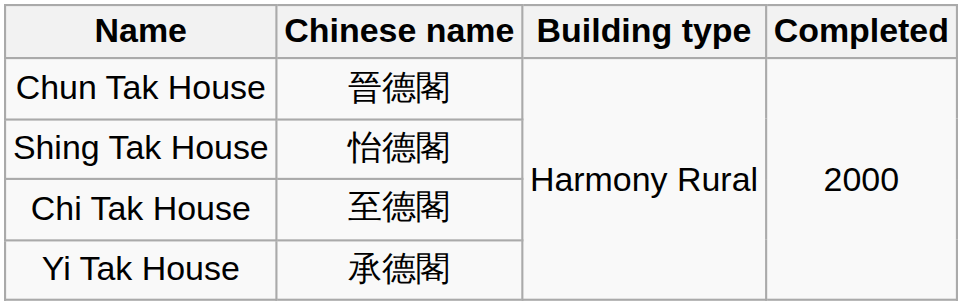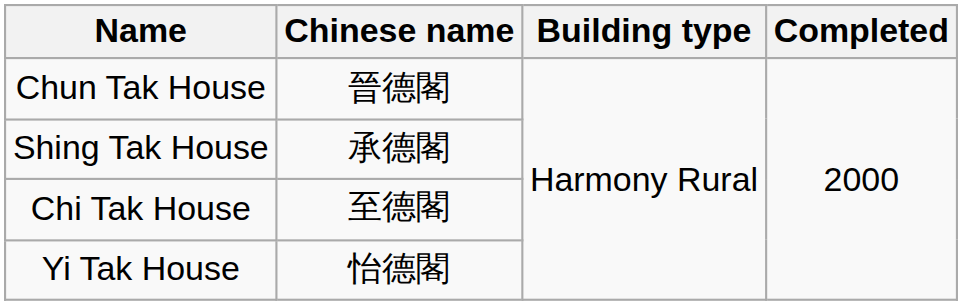Shing Tak House | Chinese name: 怡德閣 -> 承德閣
Yi Tak House | Chinese name: 承德閣 -> 怡德閣
